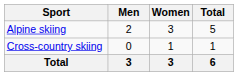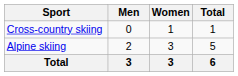rows swapped: Alpine skiing <-> Cross-country skiing
